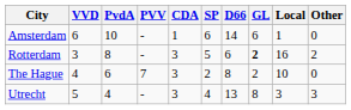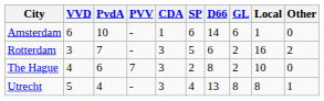Rotterdam | PvdA: 8 -> 7
Rotterdam | GL: bold -> normal
Utrecht | Local: 3 -> 8
Utrecht | Other: 3 -> 1
